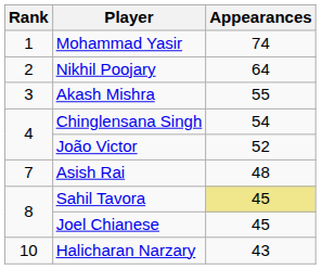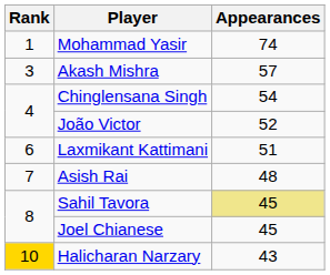- row: 2 | Nikhil Poojary | 64
Akash Mishra | Appearances: 55 -> 57
+ row: 6 | Laxmikant Kattimani | 51
Halicharan Narzary | Rank: no background -> gold background
